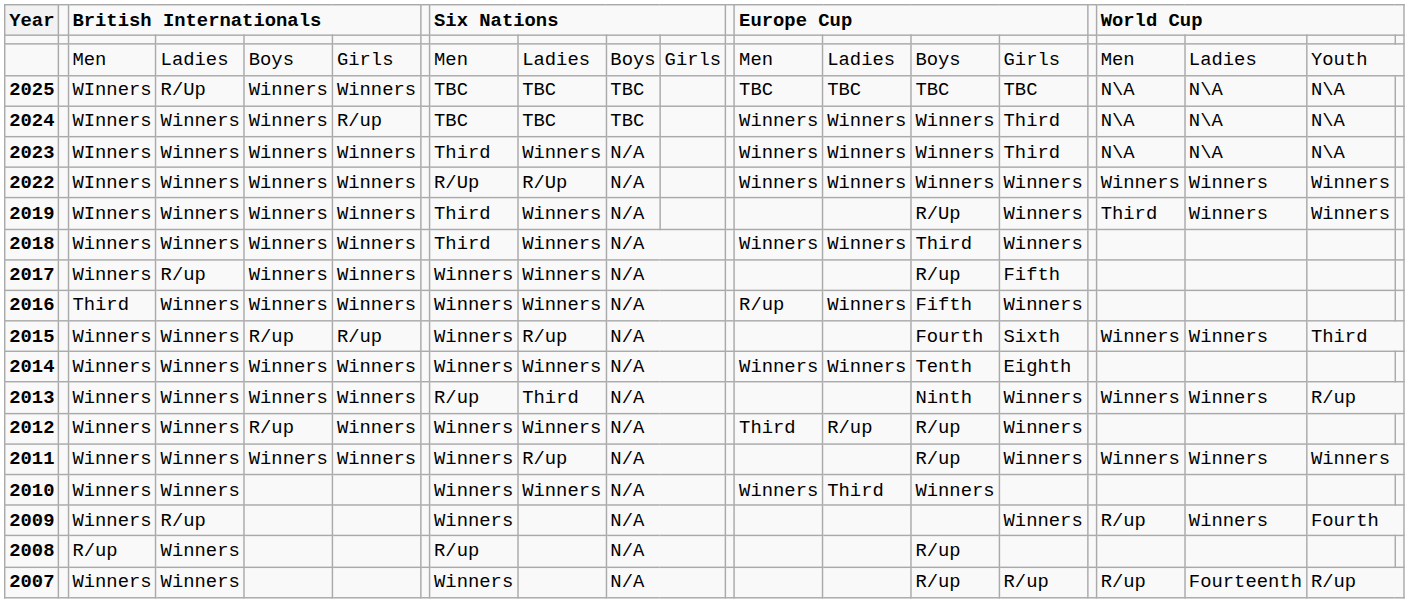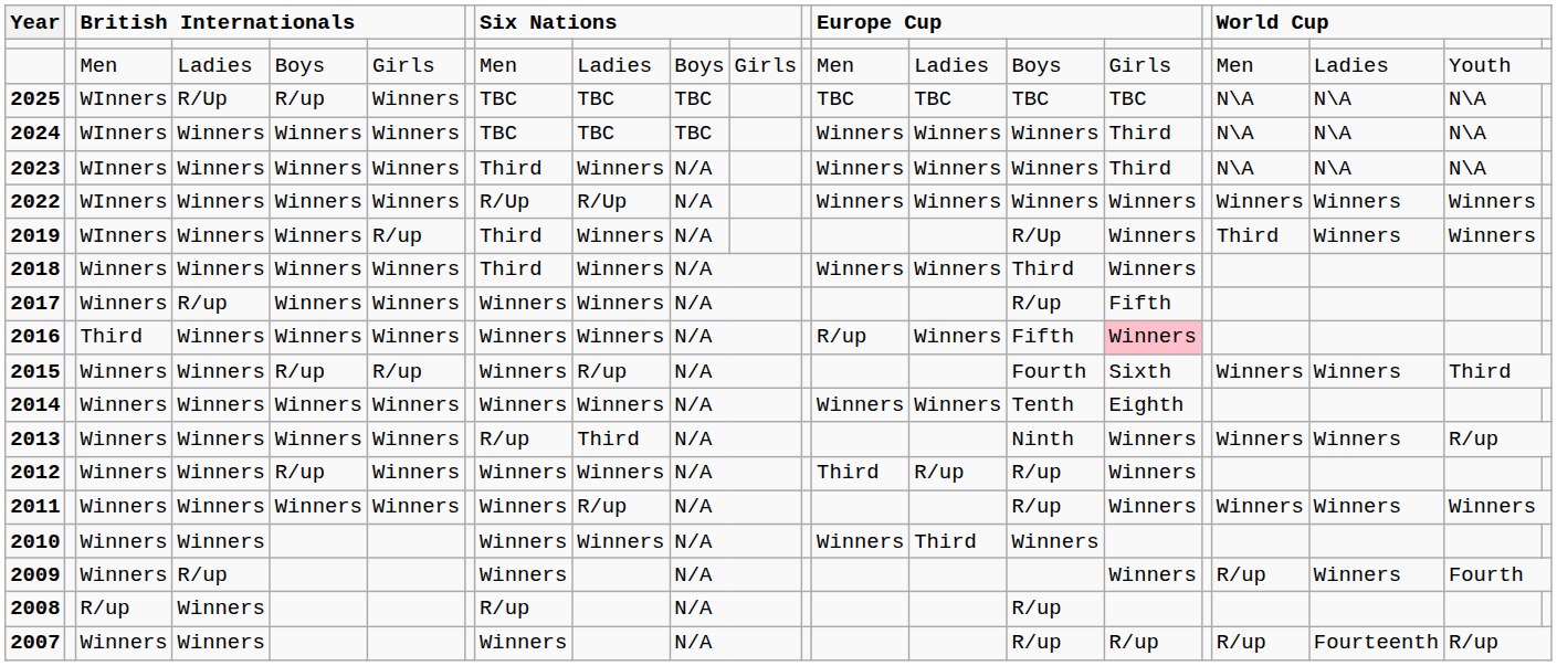2025 | column 5: Winners -> R/up
2024 | column 6: R/up -> Winners
2019 | column 6: Winners -> R/up
2016 | column 16: no background -> pink background
